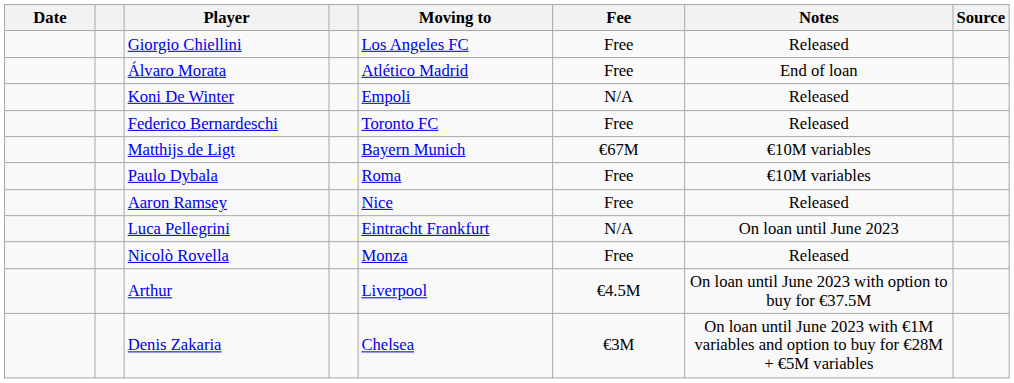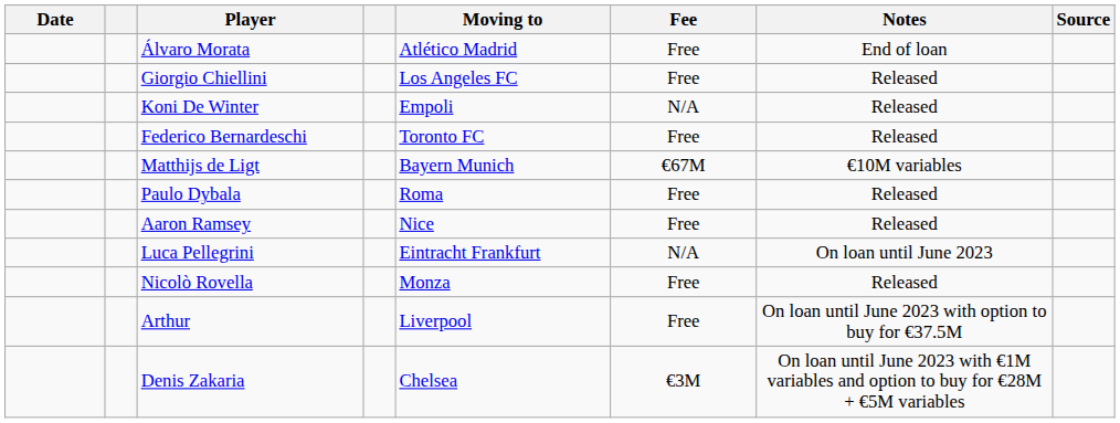rows swapped: Giorgio Chiellini <-> Álvaro Morata
Paulo Dybala | Notes: €10M variables -> Released
Arthur | Fee: €4.5M -> Free
